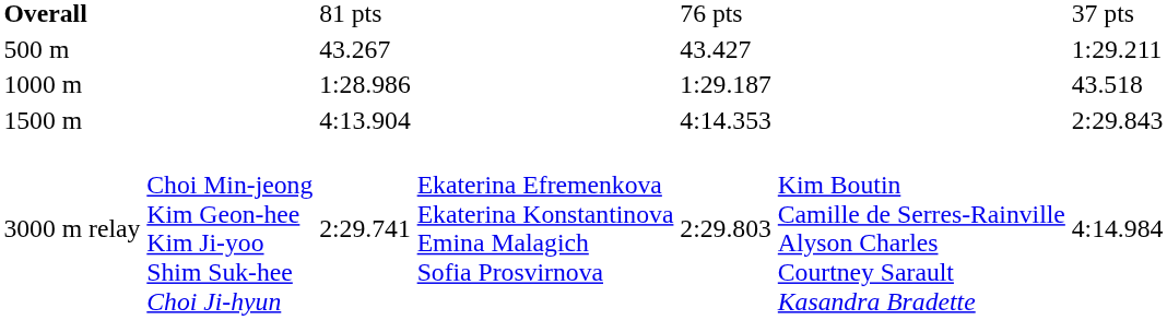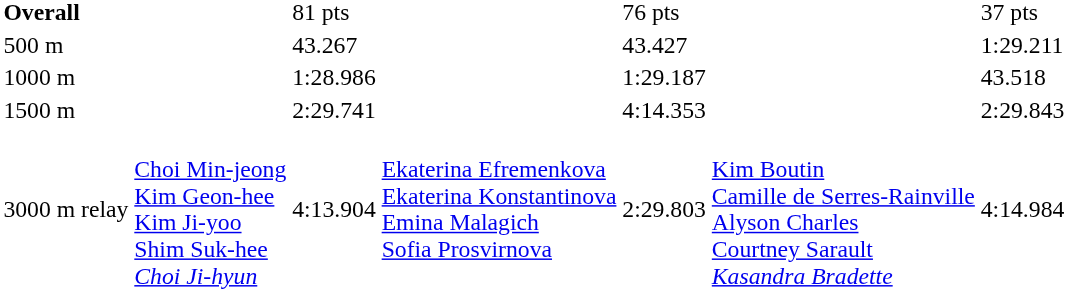1500 m | column 3: 4:13.904 -> 2:29.741
3000 m relay | column 3: 2:29.741 -> 4:13.904
